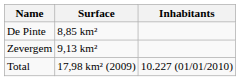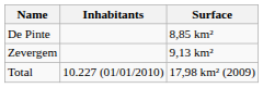columns swapped: Surface <-> Inhabitants
